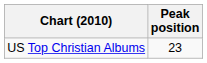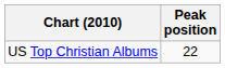US Top Christian Albums | Peak position: 23 -> 22
